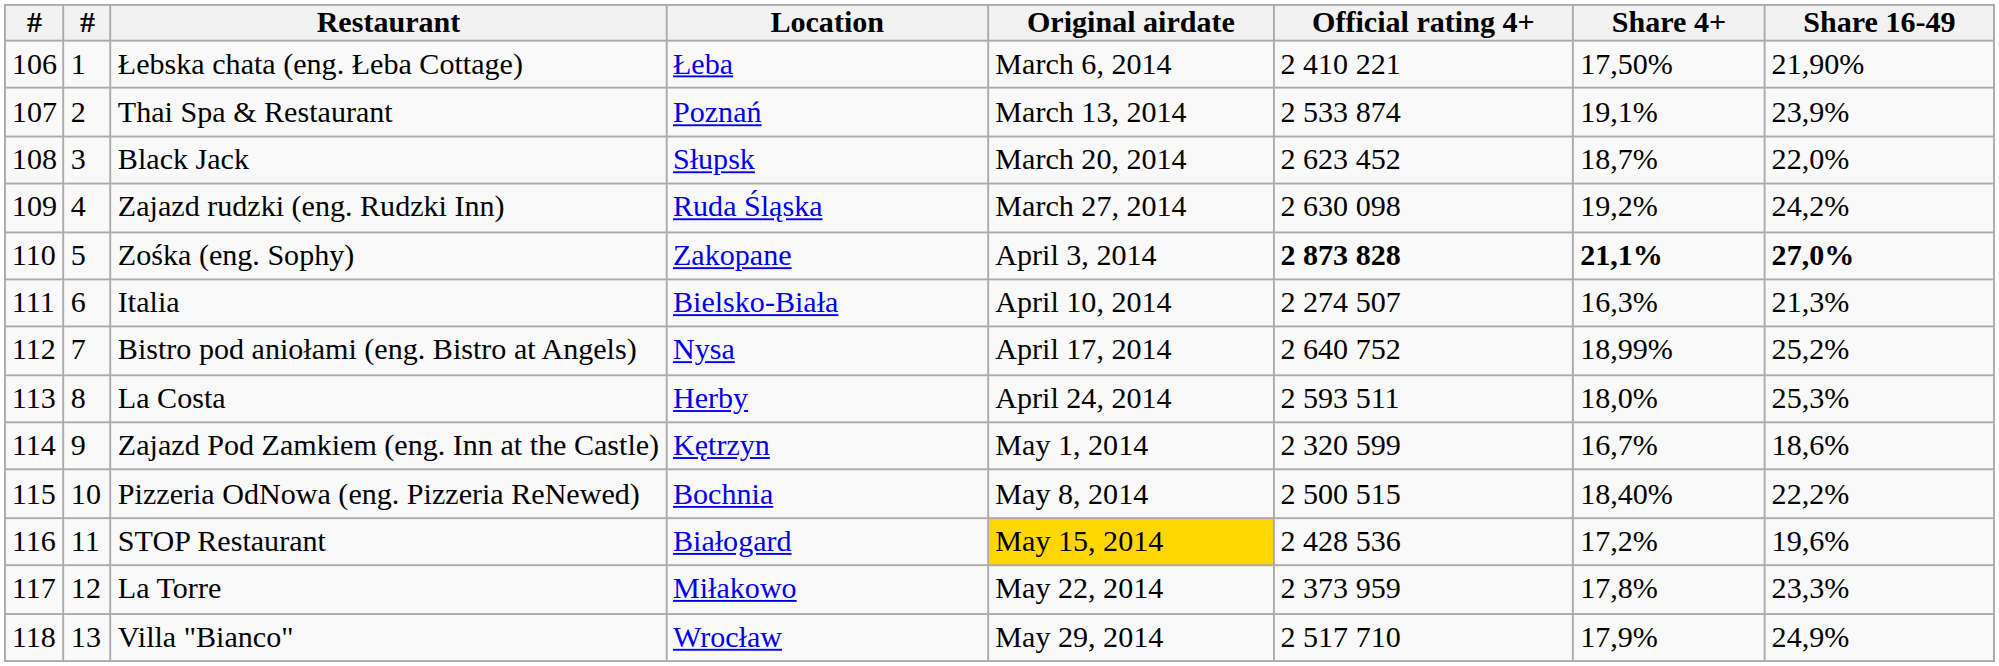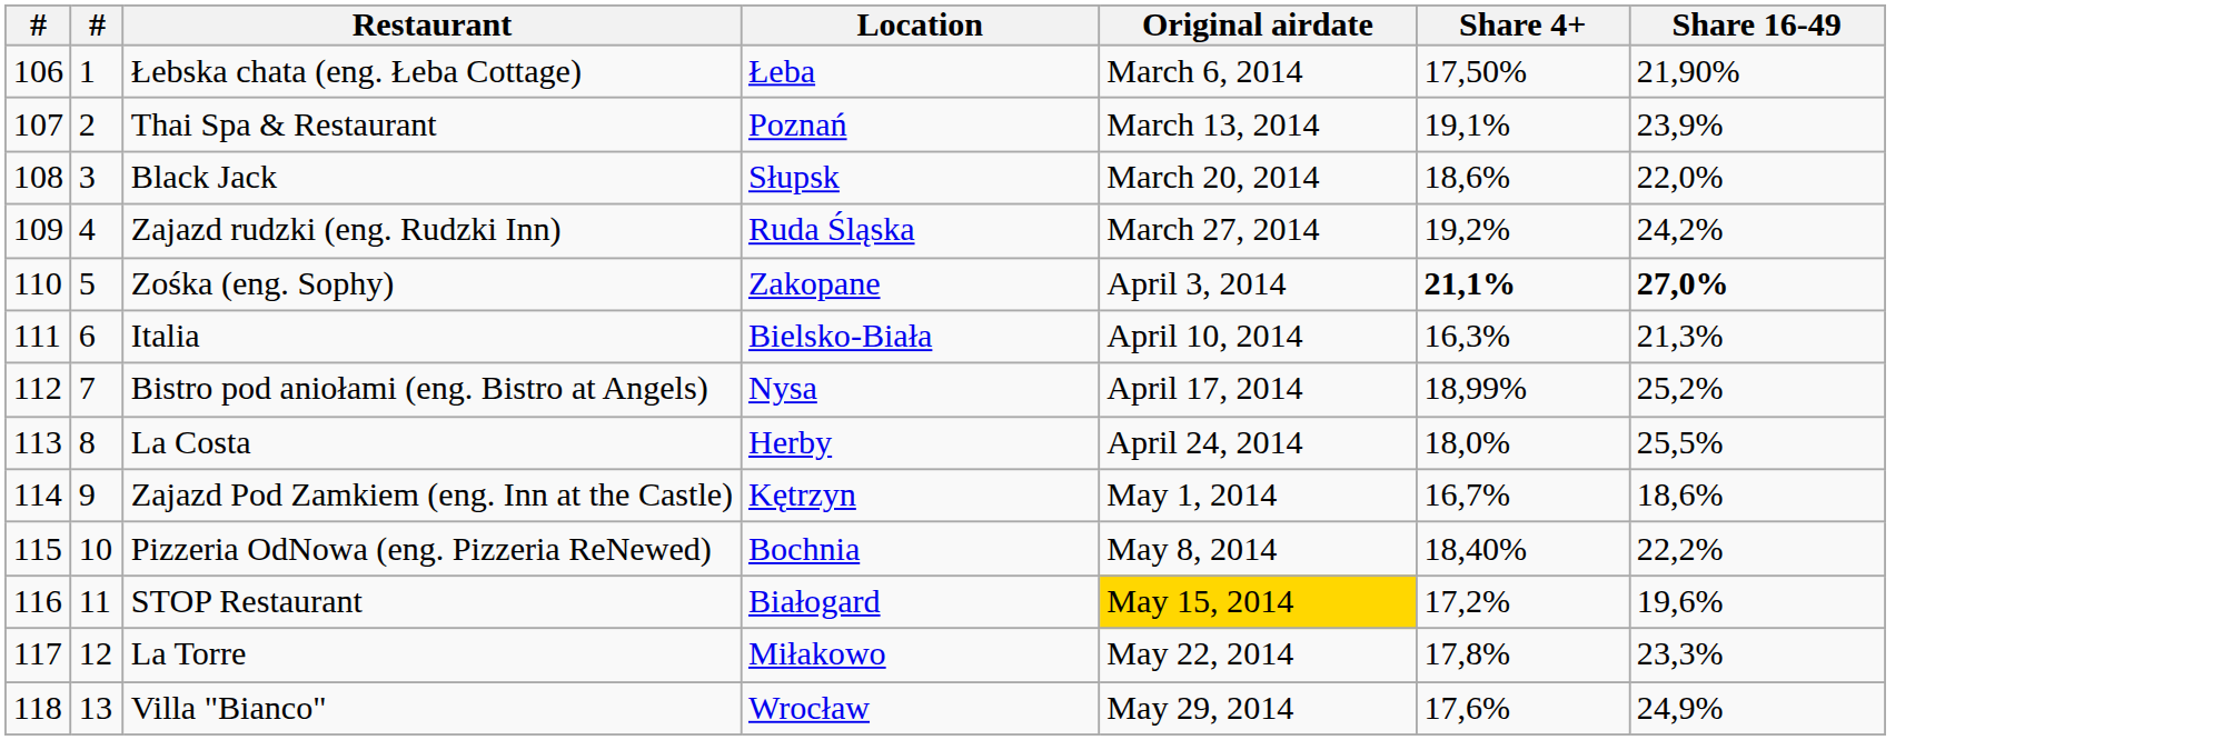- column: Official rating 4+ | 2 410 221 | 2 533 874 | 2 623 452 | 2 630 098 | 2 873 828 | 2 274 507 | 2 640 752 | 2 593 511 | 2 320 599 | 2 500 515 | 2 428 536 | 2 373 959 | 2 517 710
Black Jack | Share 4+: 18,7% -> 18,6%
La Costa | Share 16-49: 25,3% -> 25,5%
Villa "Bianco" | Share 4+: 17,9% -> 17,6%
